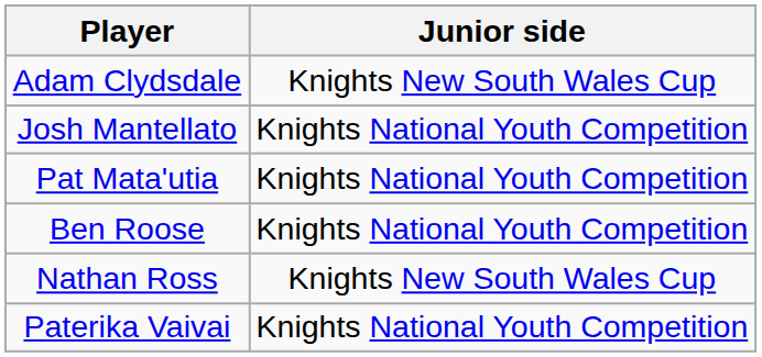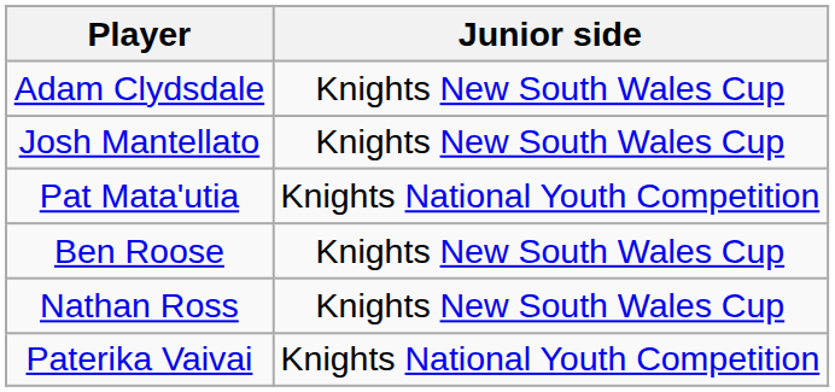Josh Mantellato | Junior side: Knights National Youth Competition -> Knights New South Wales Cup
Ben Roose | Junior side: Knights National Youth Competition -> Knights New South Wales Cup
